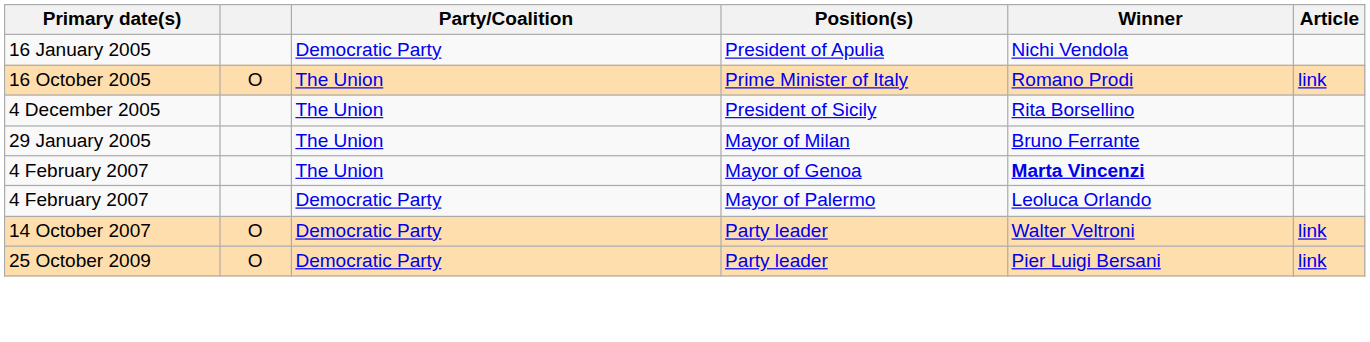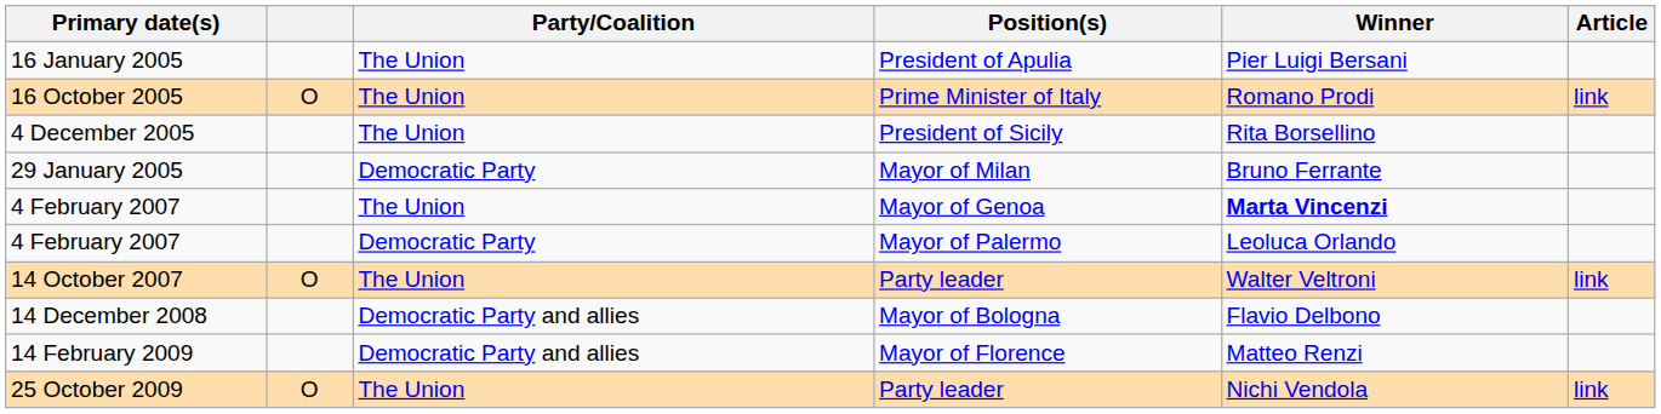16 January 2005 | Party/Coalition: Democratic Party -> The Union
16 January 2005 | Winner: Nichi Vendola -> Pier Luigi Bersani
29 January 2005 | Party/Coalition: The Union -> Democratic Party
14 October 2007 | Party/Coalition: Democratic Party -> The Union
+ row: 14 December 2008 | Democratic Party and allies | Mayor of Bologna | Flavio Delbono
+ row: 14 February 2009 | Democratic Party and allies | Mayor of Florence | Matteo Renzi
25 October 2009 | Party/Coalition: Democratic Party -> The Union
25 October 2009 | Winner: Pier Luigi Bersani -> Nichi Vendola
